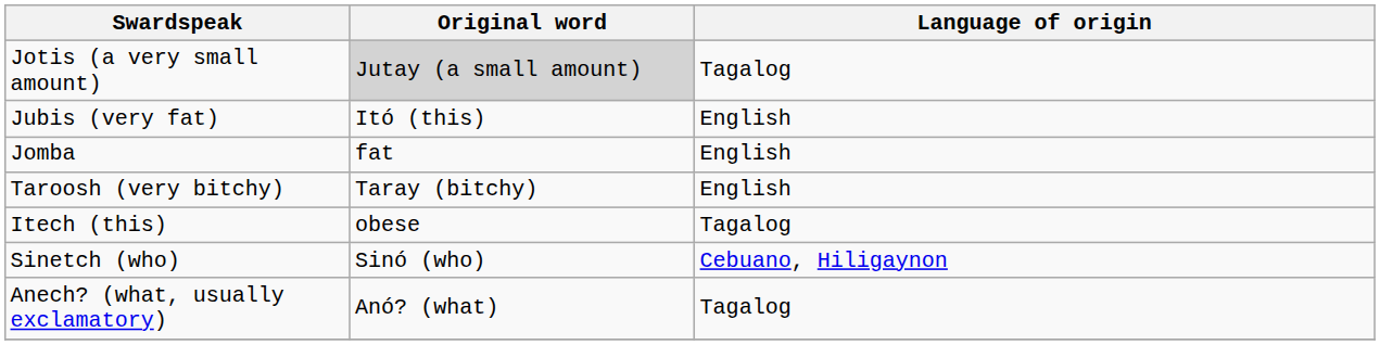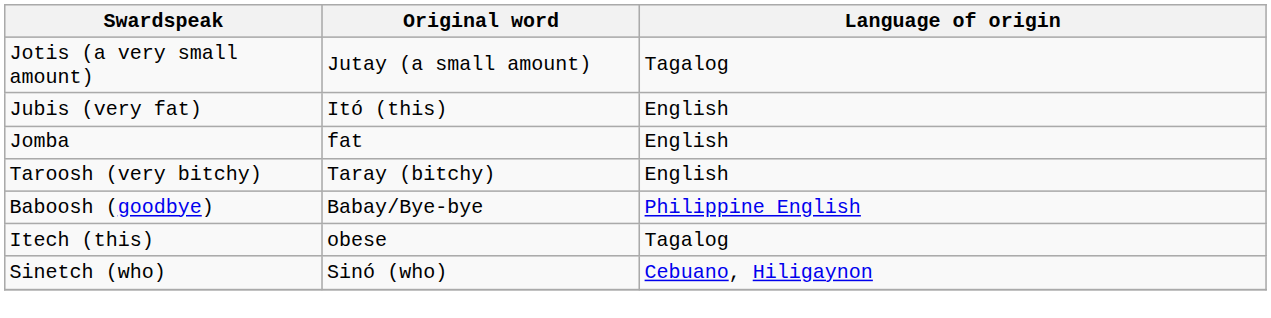Jotis (a very small amount) | Original word: lightgrey background -> no background
+ row: Baboosh (goodbye) | Babay/Bye-bye | Philippine English
- row: Anech? (what, usually exclamatory) | Anó? (what) | Tagalog
